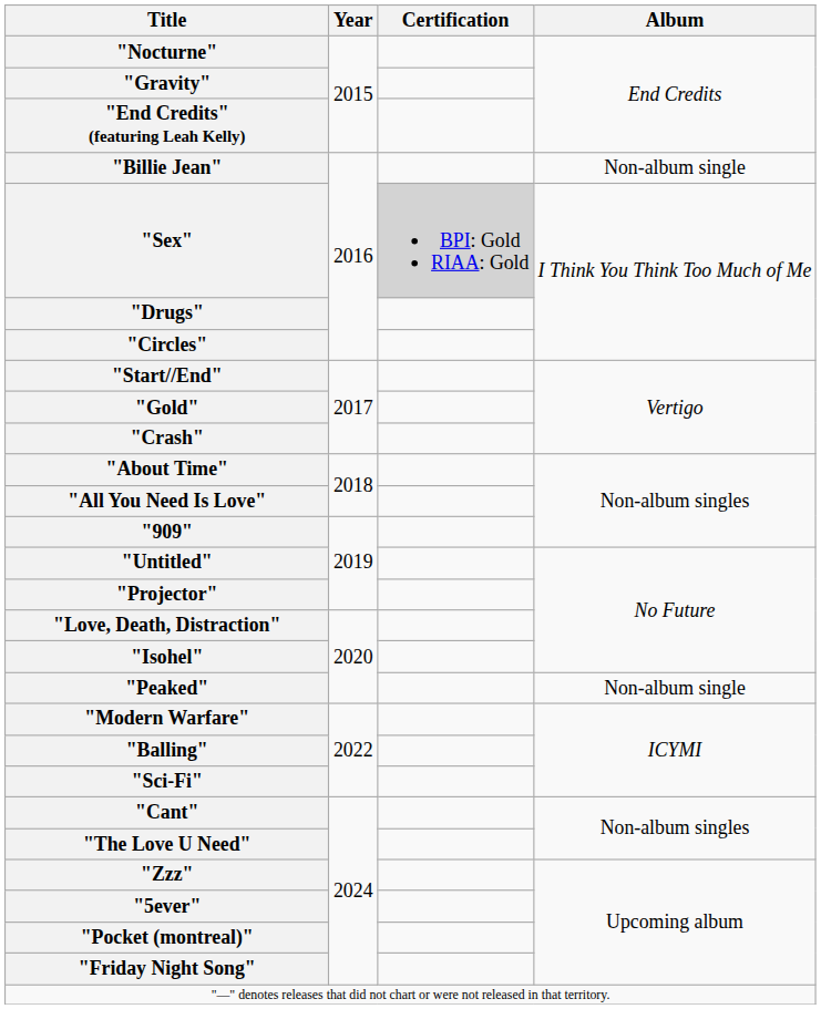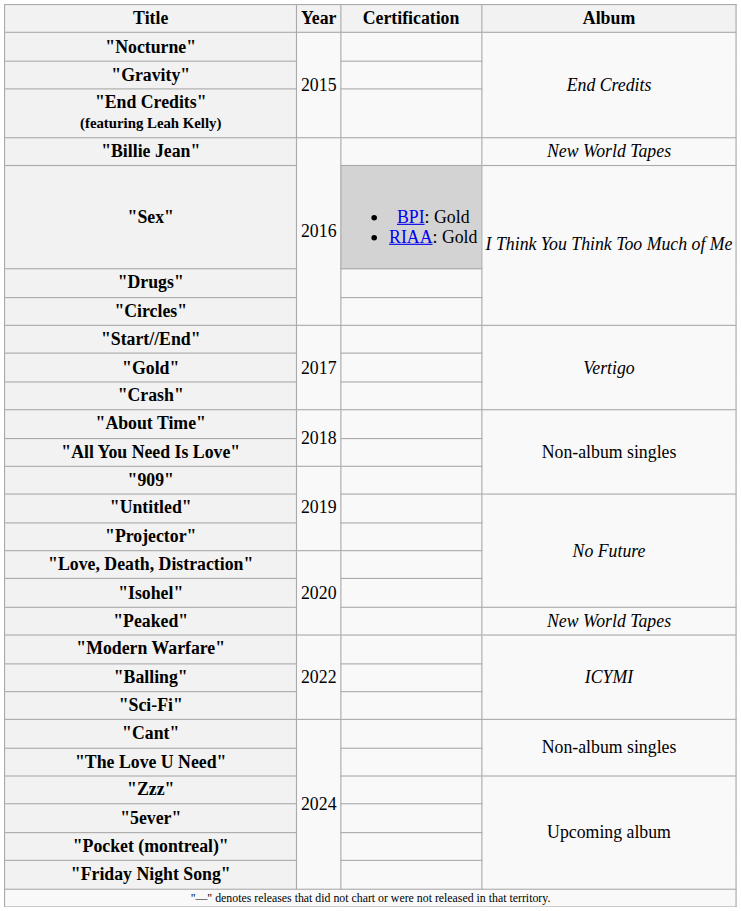"Billie Jean" | Album: Non-album single -> New World Tapes
"Peaked" | Album: Non-album single -> New World Tapes
